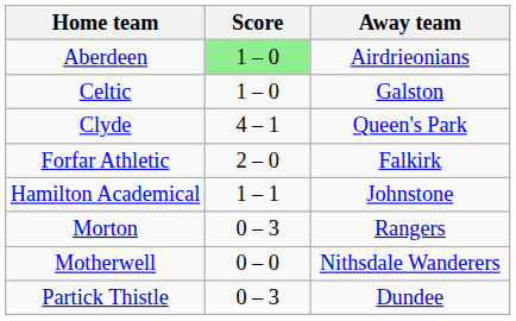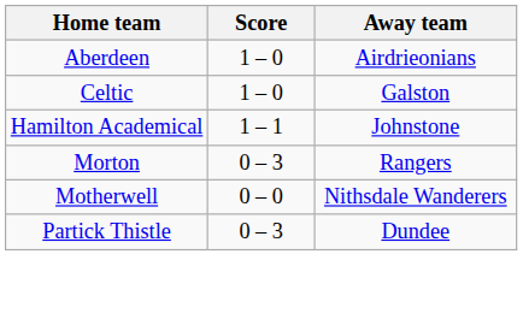Aberdeen | Score: lightgreen background -> no background
- row: Clyde | 4 – 1 | Queen's Park
- row: Forfar Athletic | 2 – 0 | Falkirk
